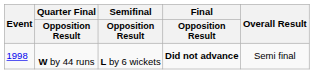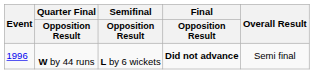W by 44 runs | Event: 1998 -> 1996
